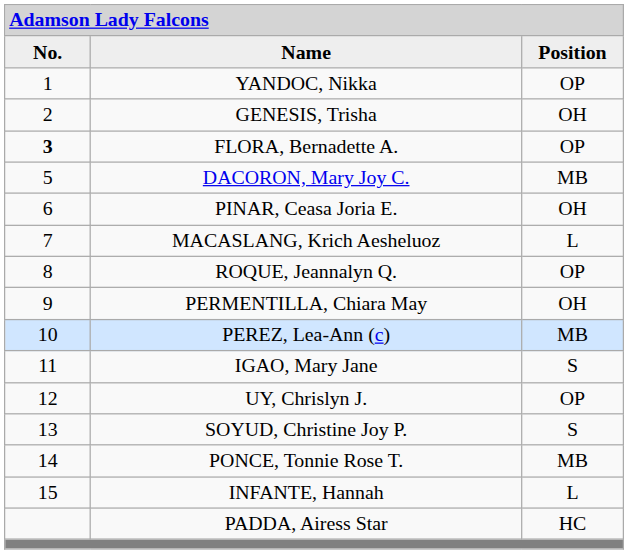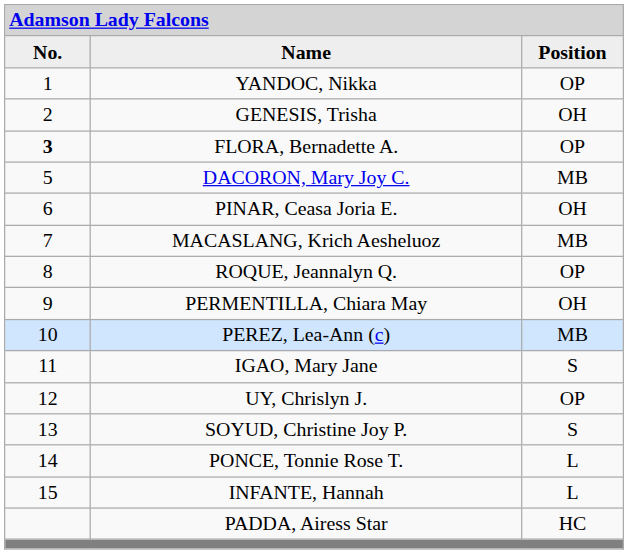MACASLANG, Krich Aesheluoz | column 3: L -> MB
PONCE, Tonnie Rose T. | column 3: MB -> L
